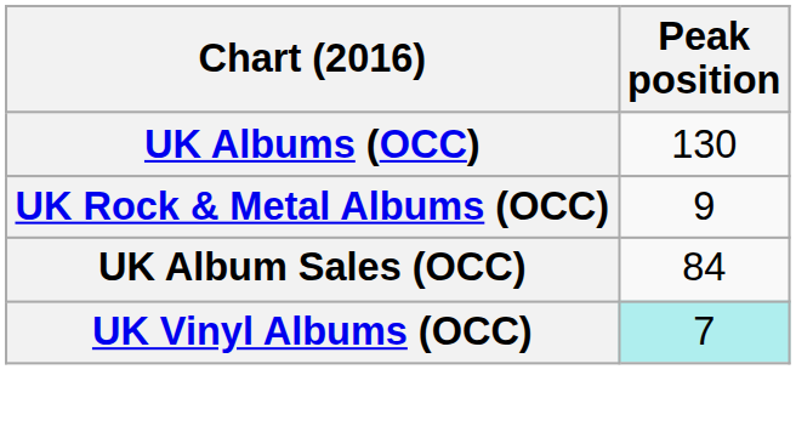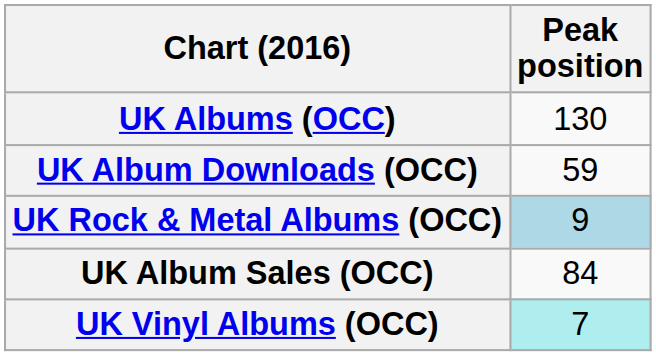+ row: UK Album Downloads (OCC) | 59
UK Rock & Metal Albums (OCC) | Peak position: no background -> lightblue background
